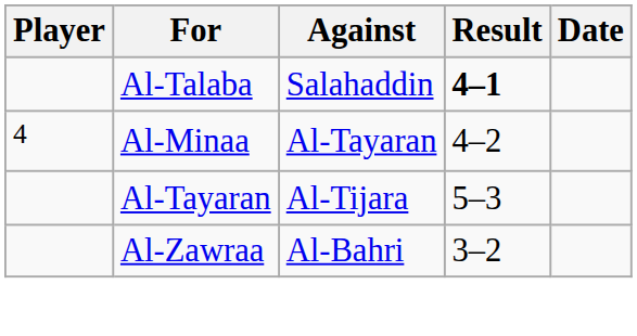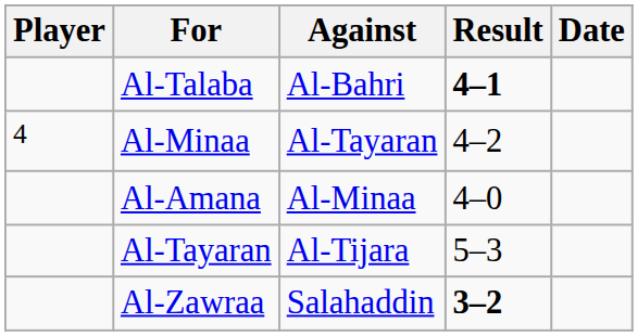Al-Talaba | Against: Salahaddin -> Al-Bahri
+ row: Al-Amana | Al-Minaa | 4–0
Al-Zawraa | Against: Al-Bahri -> Salahaddin
Al-Zawraa | Result: normal -> bold
